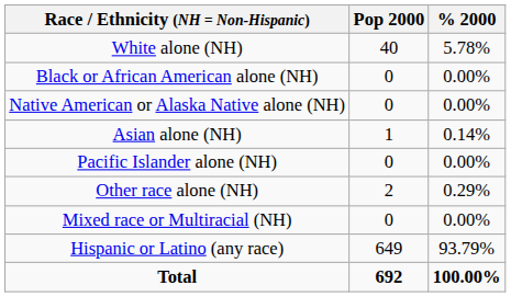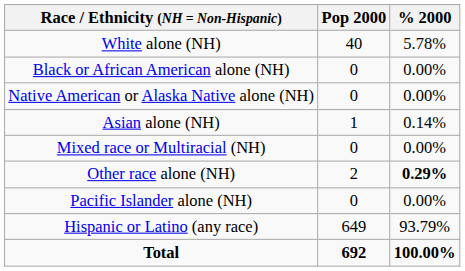rows swapped: Pacific Islander alone (NH) <-> Mixed race or Multiracial (NH)
Other race alone (NH) | % 2000: normal -> bold
